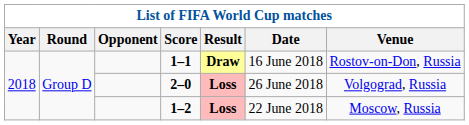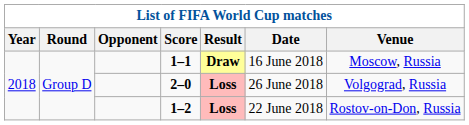1–1 | Venue: Rostov-on-Don, Russia -> Moscow, Russia
1–2 | Venue: Moscow, Russia -> Rostov-on-Don, Russia
